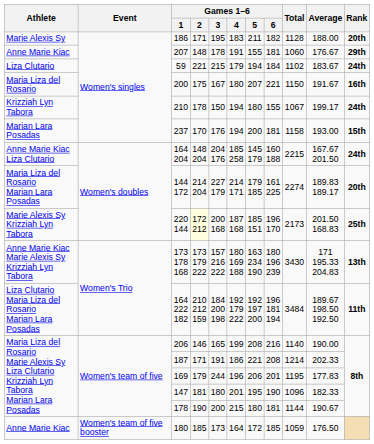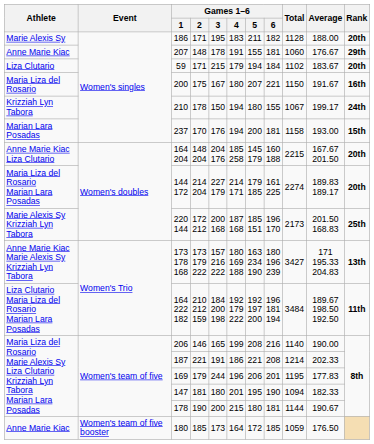59 | Games 1–6 / 2: 221 -> 171
59 | Rank: 24th -> 20th
164 204 | Rank: 24th -> 20th
220 144 | Games 1–6 / 2: lightyellow background -> no background
173 178 168 | Total: 3430 -> 3427
187 | Games 1–6 / 2: 171 -> 221
147 | Total: 1096 -> 1094
